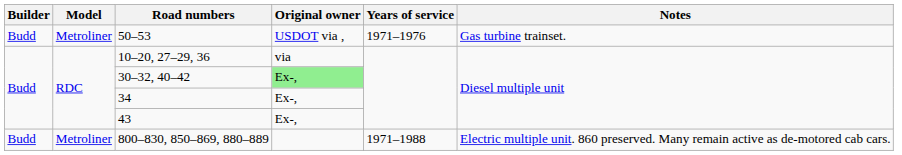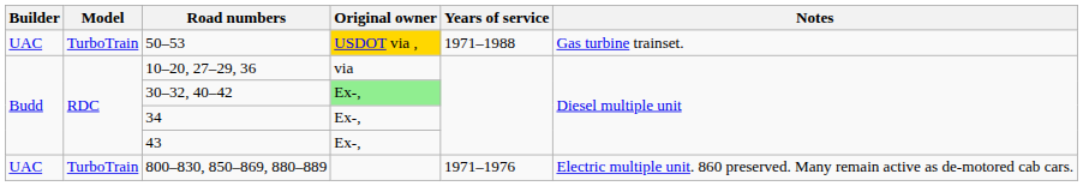50–53 | Builder: Budd -> UAC
50–53 | Model: Metroliner -> TurboTrain
50–53 | Original owner: no background -> gold background
50–53 | Years of service: 1971–1976 -> 1971–1988
800–830, 850–869, 880–889 | Builder: Budd -> UAC
800–830, 850–869, 880–889 | Model: Metroliner -> TurboTrain
800–830, 850–869, 880–889 | Years of service: 1971–1988 -> 1971–1976
